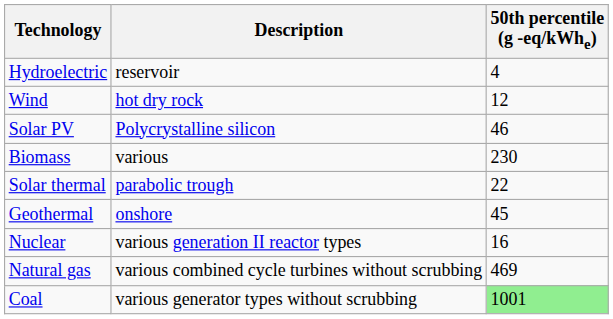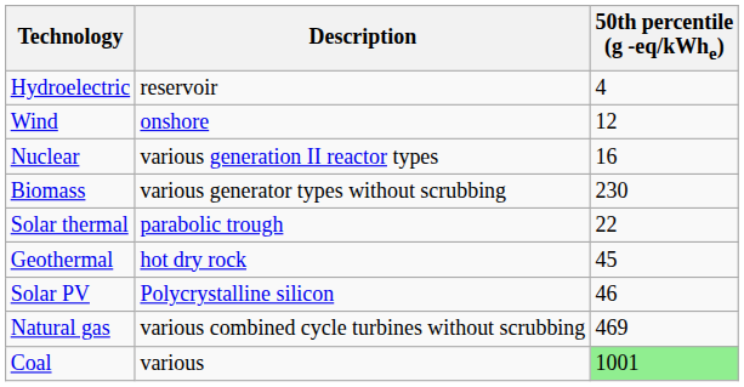Wind | Description: hot dry rock -> onshore
rows swapped: Nuclear <-> Solar PV
Biomass | Description: various -> various generator types without scrubbing
Geothermal | Description: onshore -> hot dry rock
Coal | Description: various generator types without scrubbing -> various
